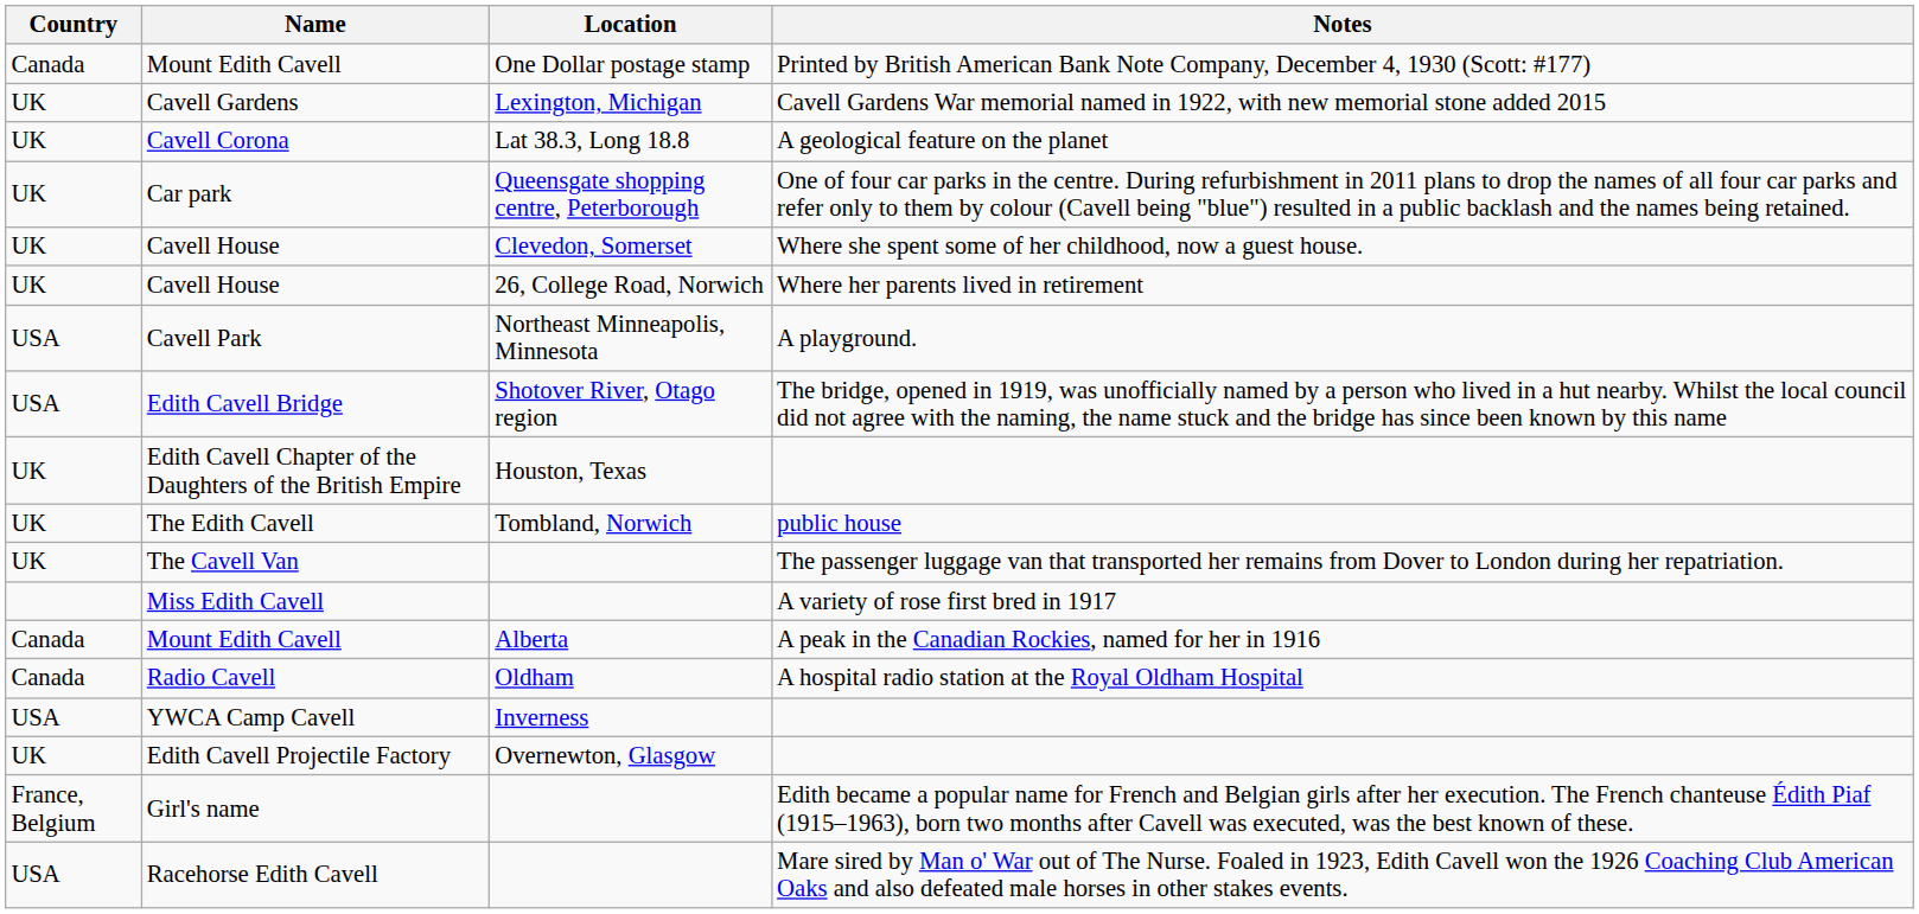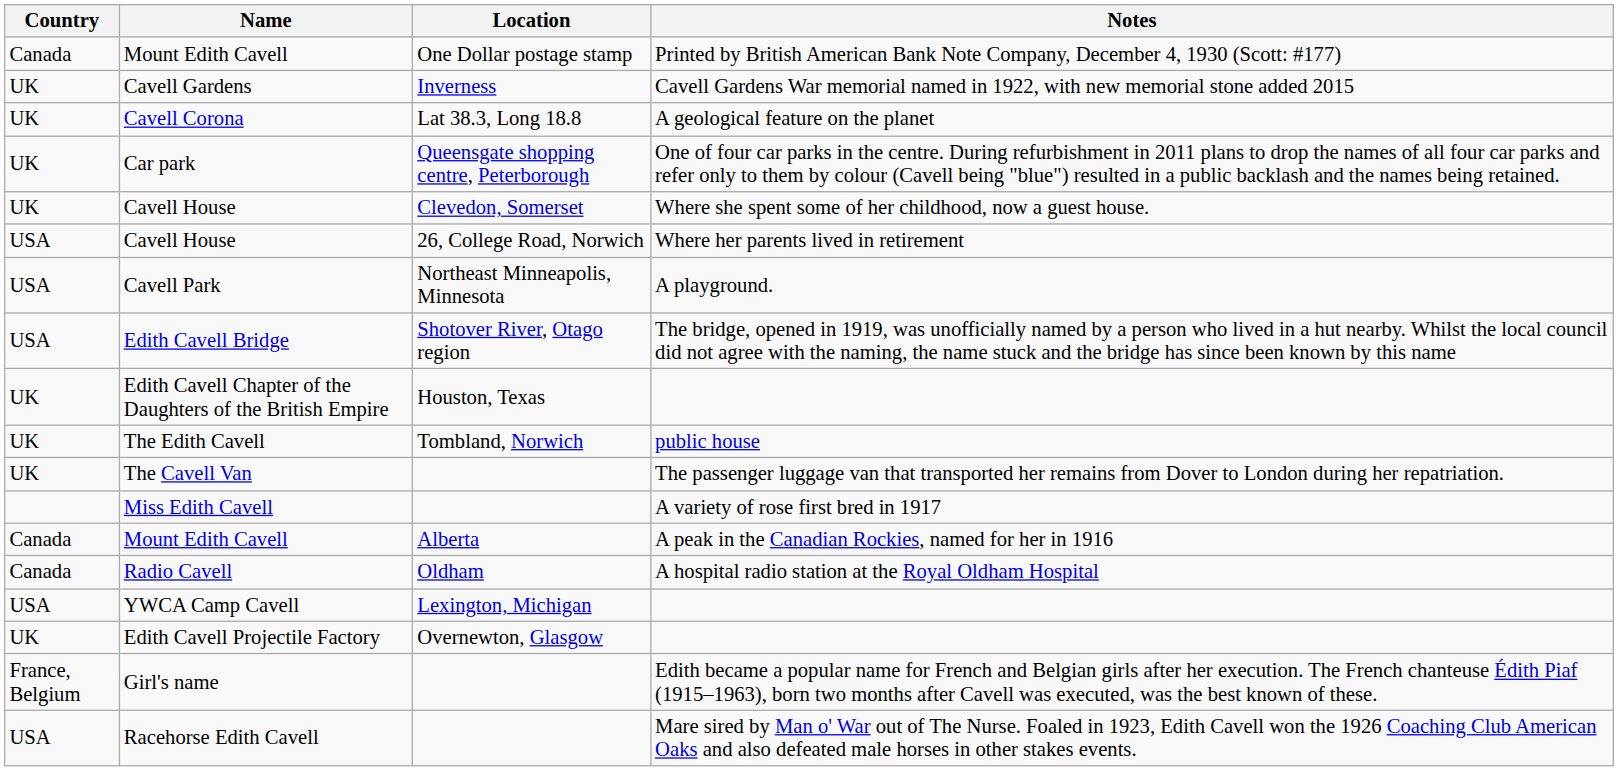Cavell Gardens | Location: Lexington, Michigan -> Inverness
Cavell House / Where her parents lived in retirement | Country: UK -> USA
YWCA Camp Cavell | Location: Inverness -> Lexington, Michigan
